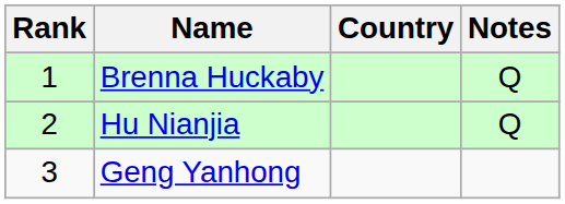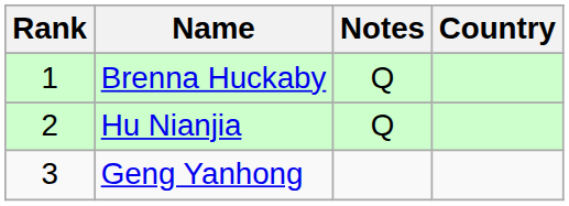columns swapped: Country <-> Notes
